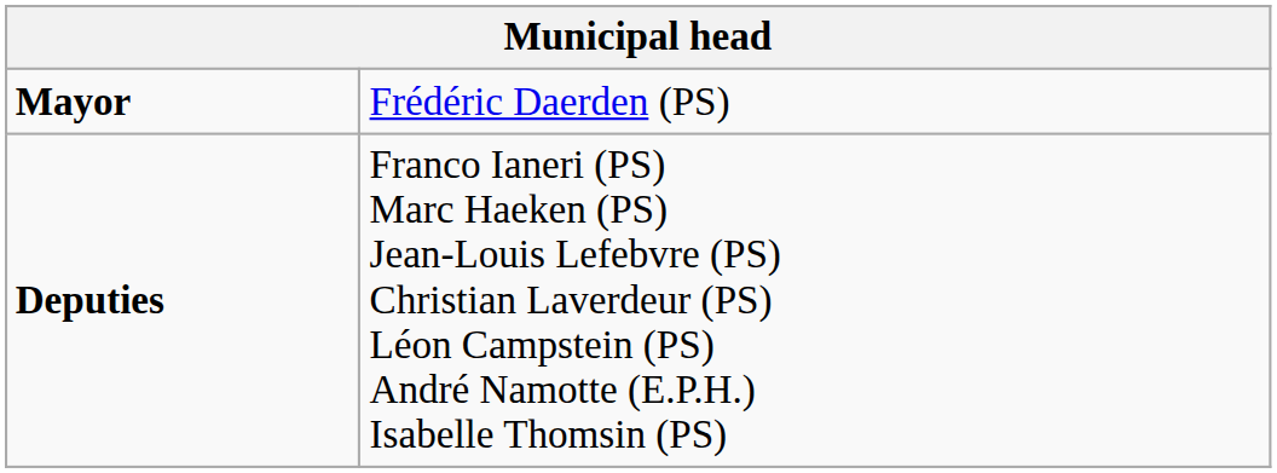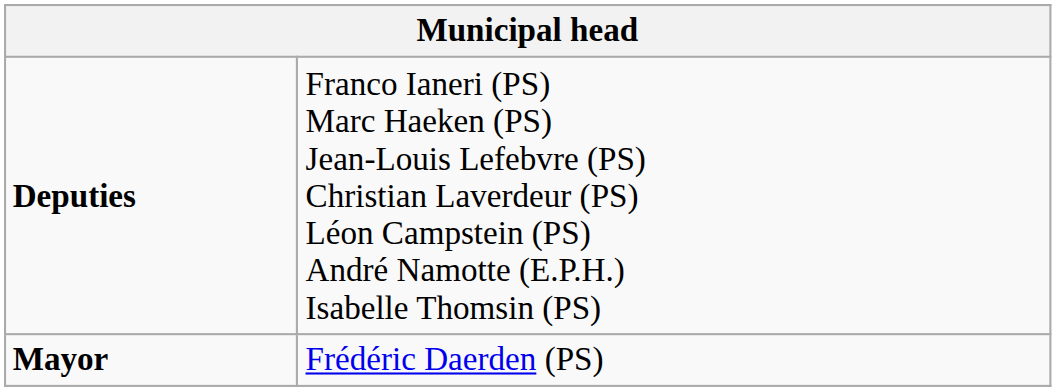rows swapped: Mayor <-> Deputies
